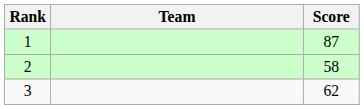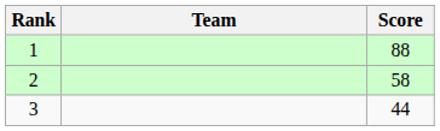1 | Score: 87 -> 88
3 | Score: 62 -> 44
